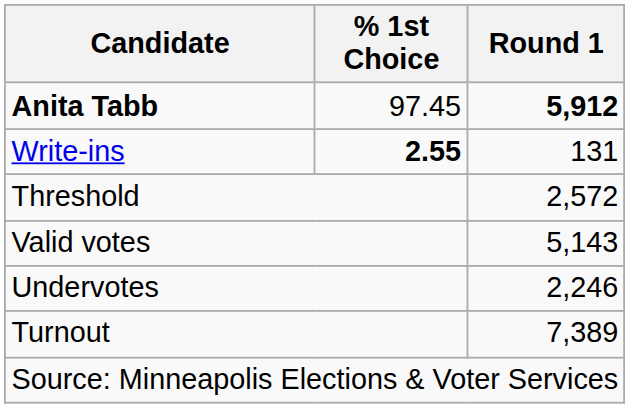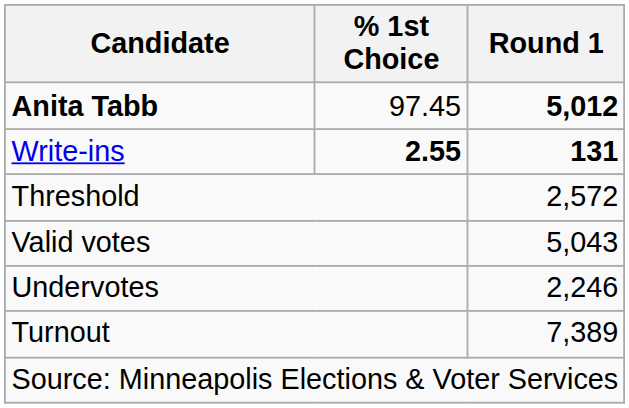Anita Tabb | Round 1: 5,912 -> 5,012
Write-ins | Round 1: normal -> bold
Valid votes | Round 1: 5,143 -> 5,043
